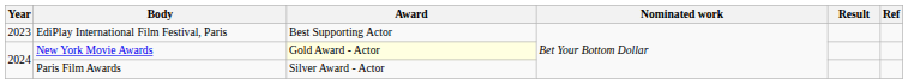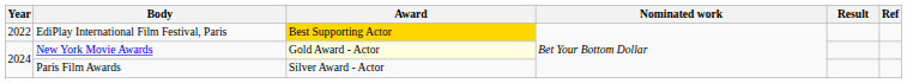EdiPlay International Film Festival, Paris | Year: 2023 -> 2022
EdiPlay International Film Festival, Paris | Award: no background -> gold background
